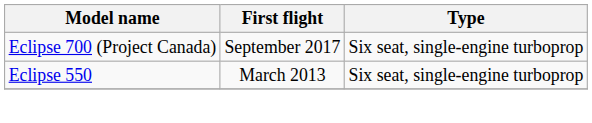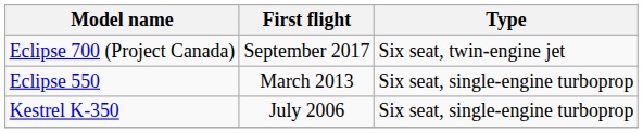Eclipse 700 (Project Canada) | Type: Six seat, single-engine turboprop -> Six seat, twin-engine jet
+ row: Kestrel K-350 | July 2006 | Six seat, single-engine turboprop
